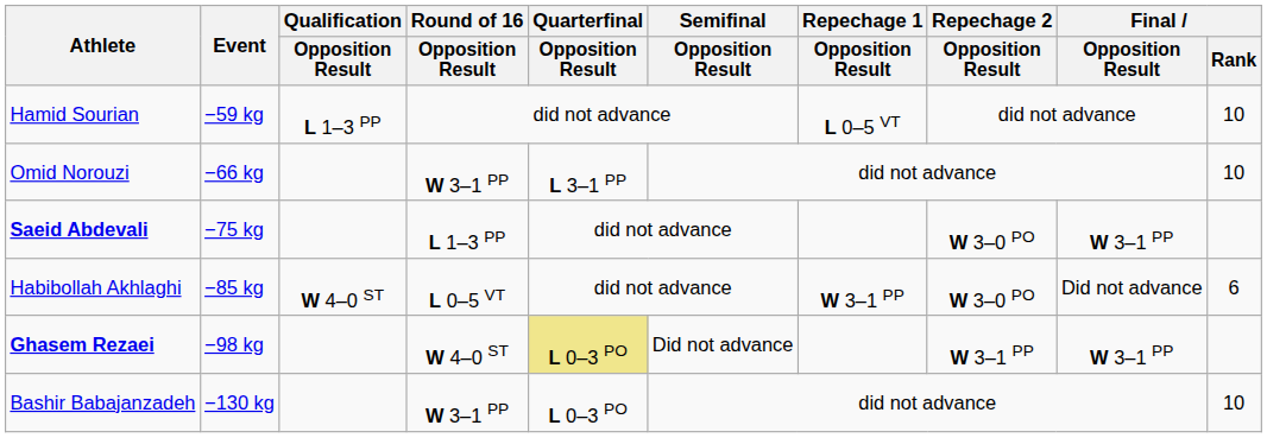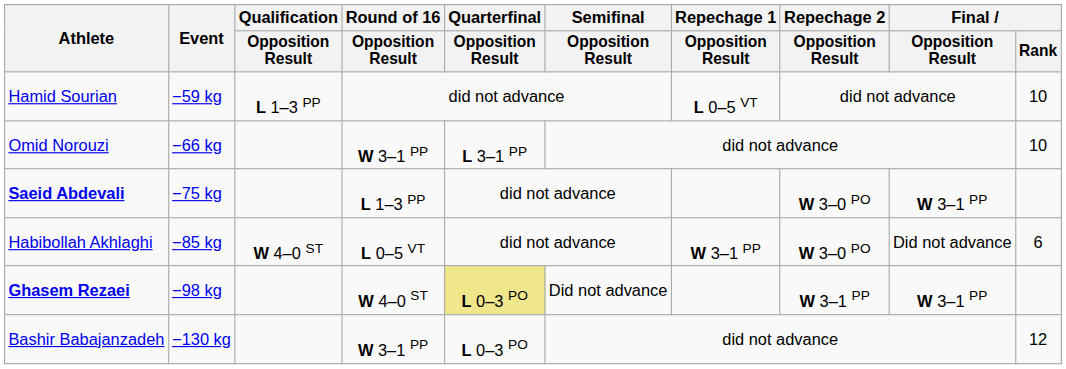Bashir Babajanzadeh | Final / Rank: 10 -> 12
